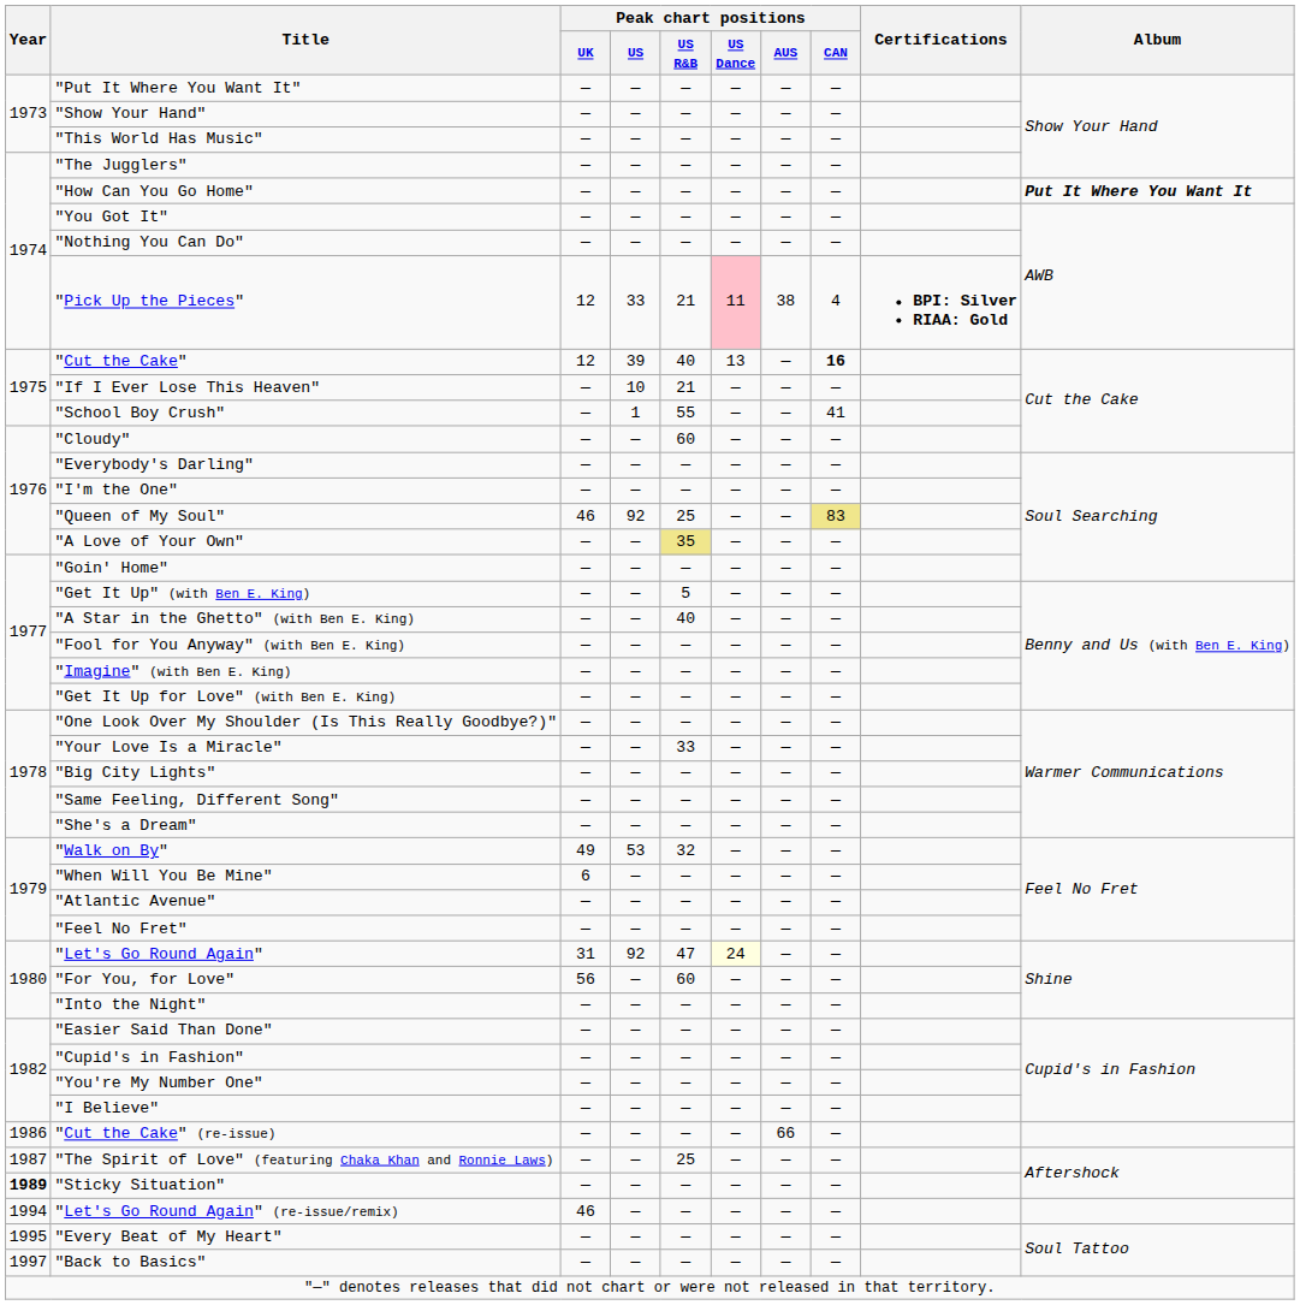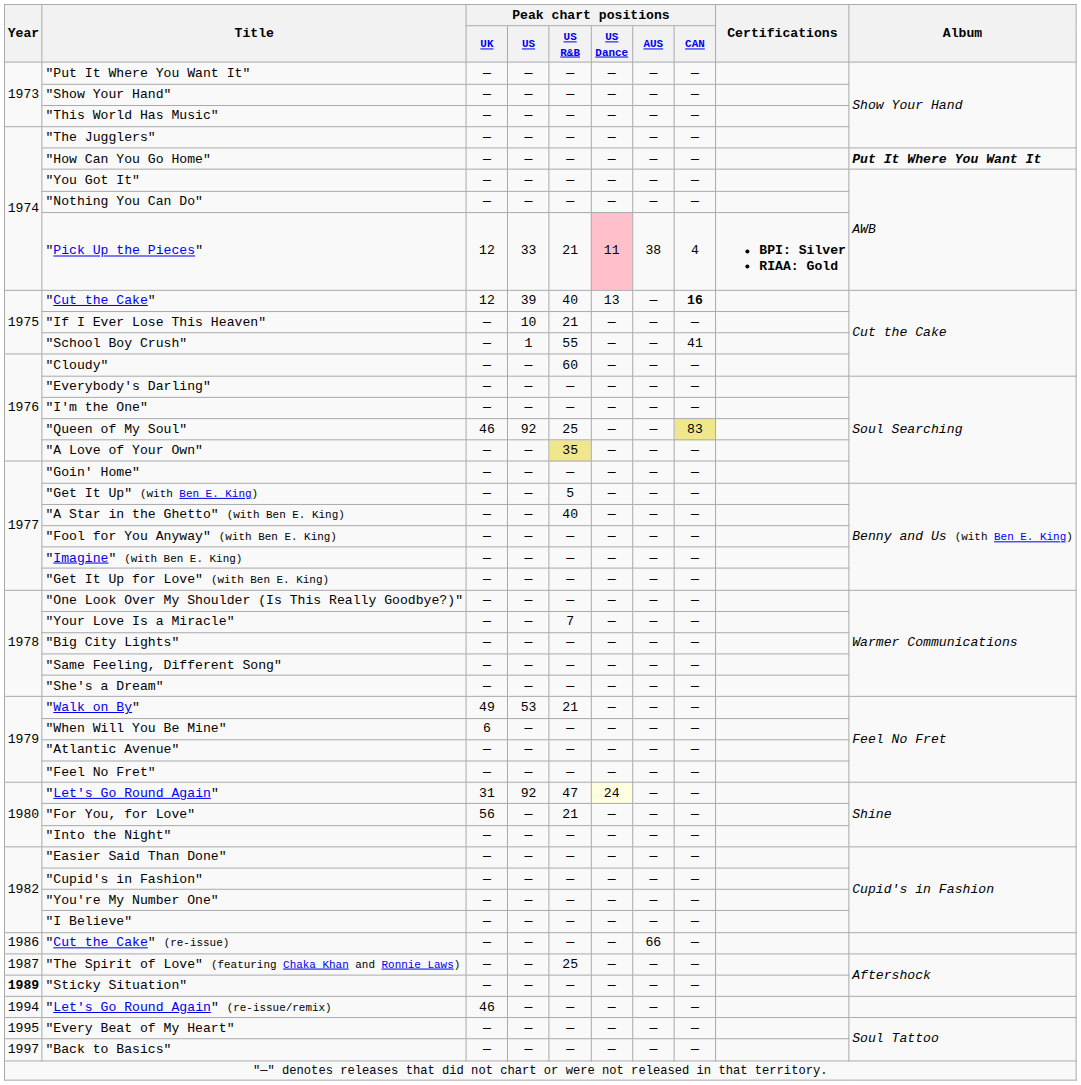"Your Love Is a Miracle" | Peak chart positions / US R&B: 33 -> 7
"Walk on By" | Peak chart positions / US R&B: 32 -> 21
"For You, for Love" | Peak chart positions / US R&B: 60 -> 21
